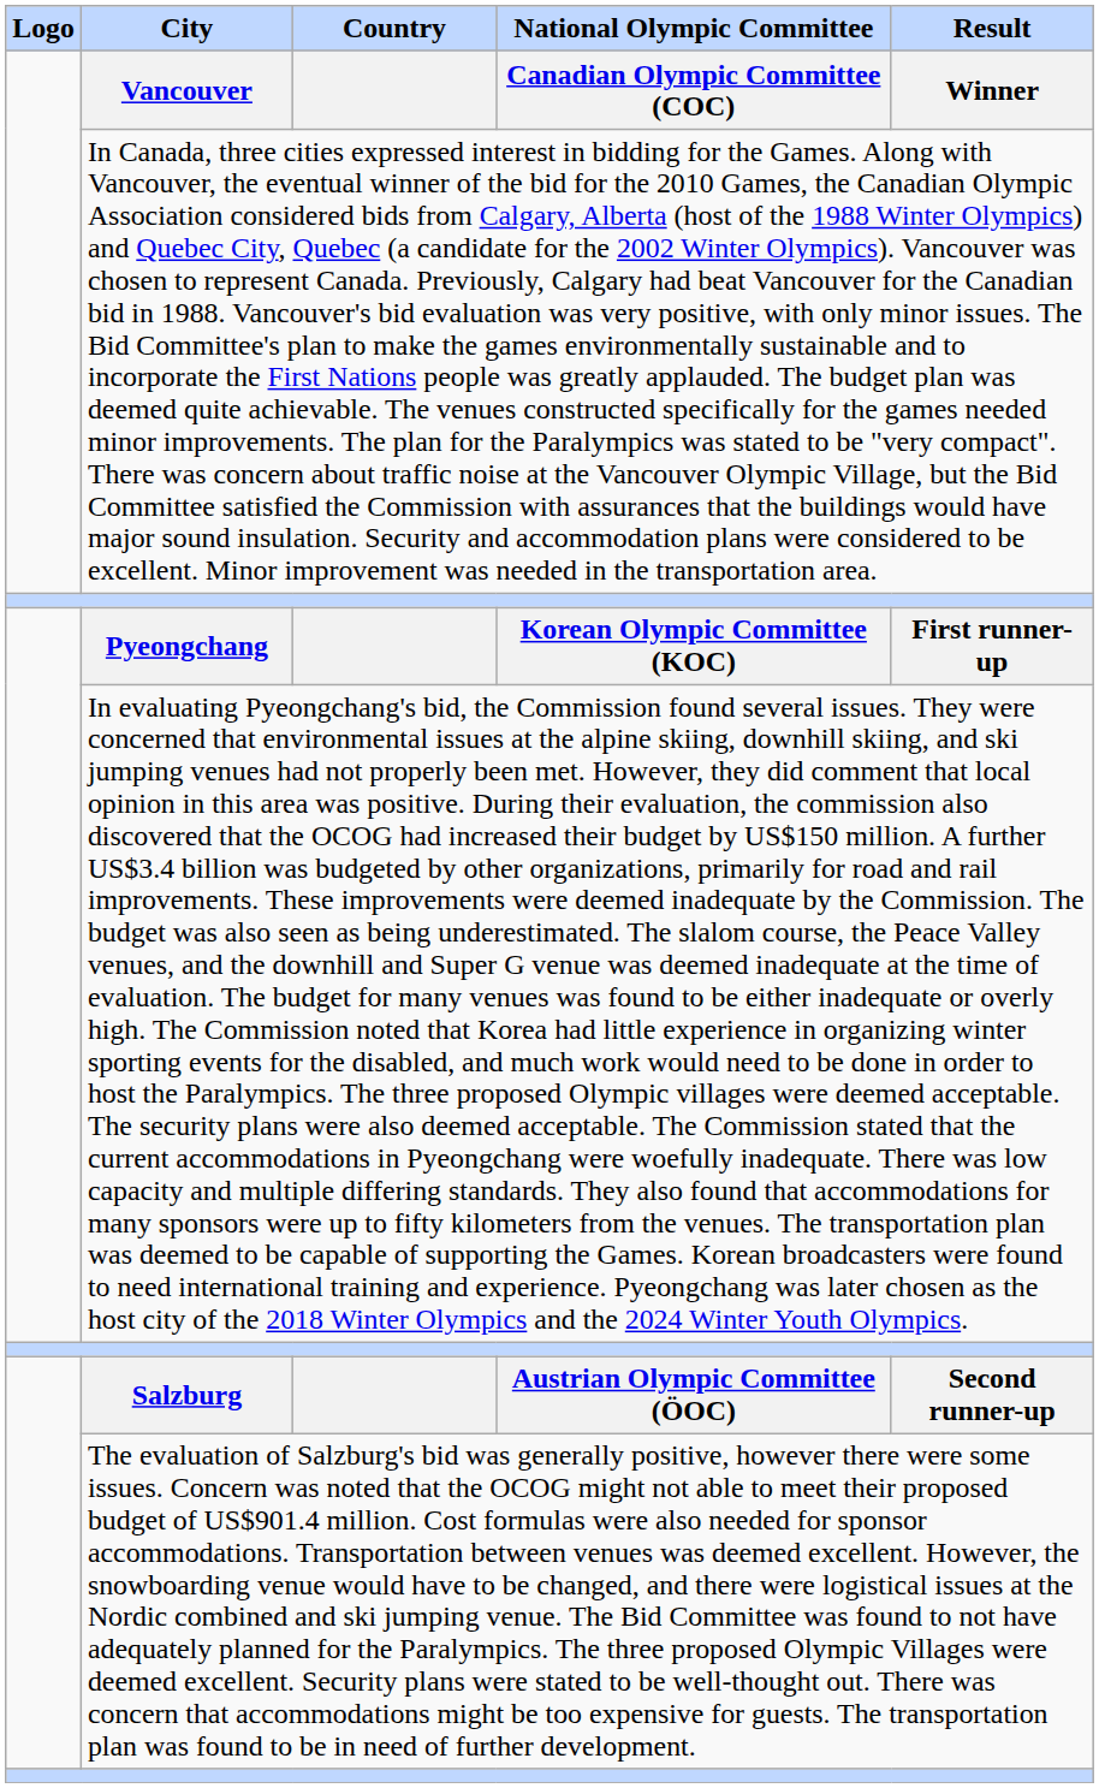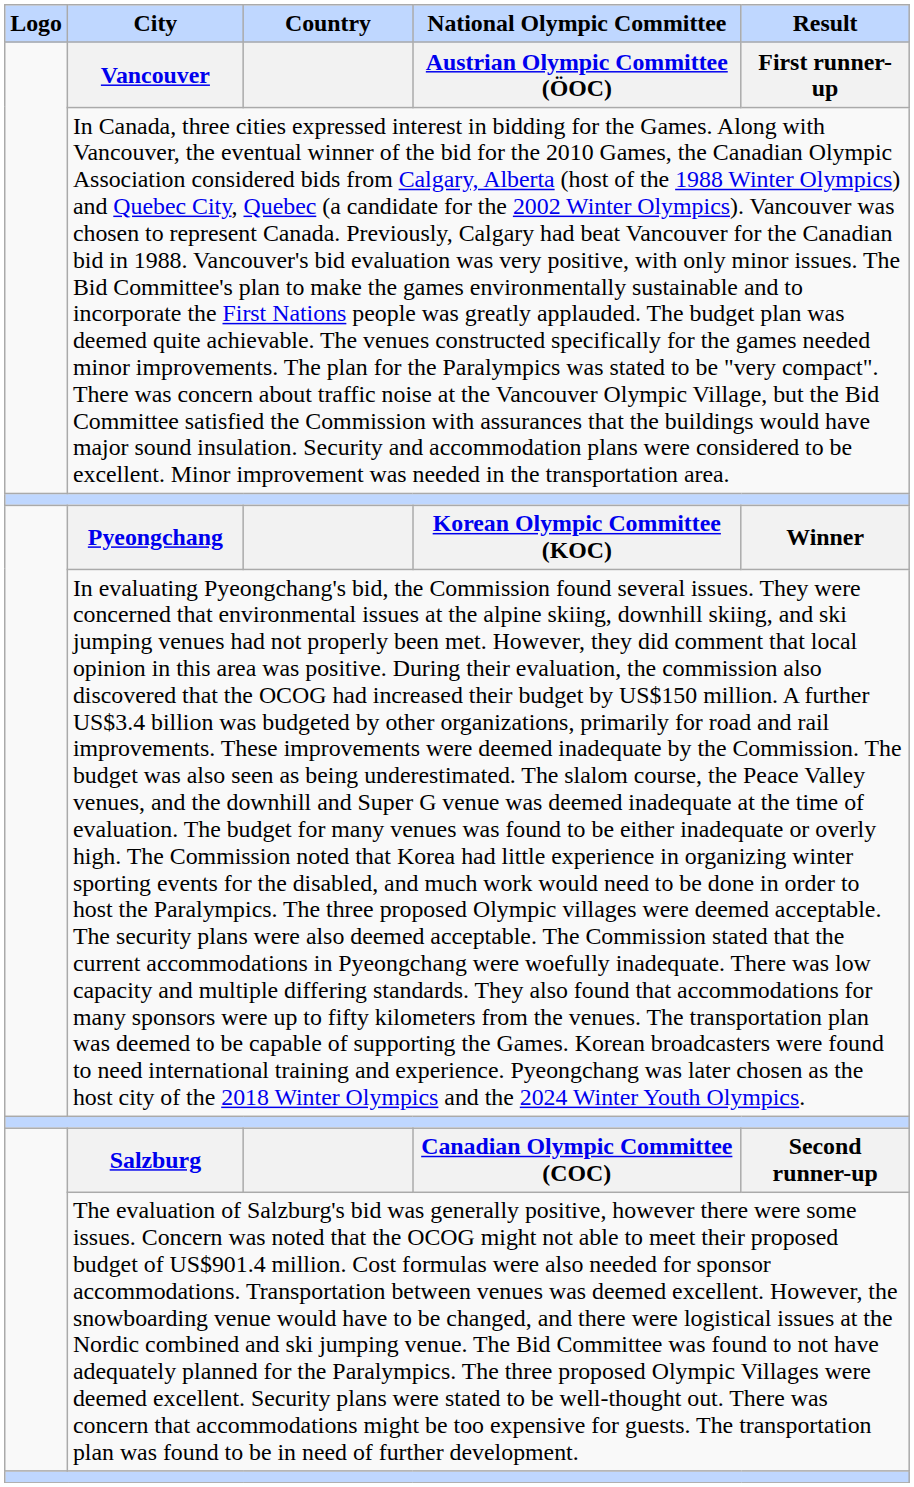Vancouver | National Olympic Committee: Canadian Olympic Committee (COC) -> Austrian Olympic Committee (ÖOC)
Vancouver | Result: Winner -> First runner-up
Pyeongchang | Result: First runner-up -> Winner
Salzburg | National Olympic Committee: Austrian Olympic Committee (ÖOC) -> Canadian Olympic Committee (COC)
